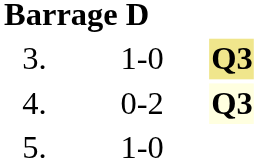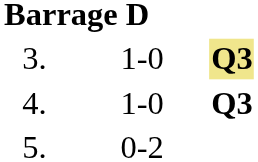4. | column 3: 0-2 -> 1-0
4. | column 4: lightyellow background -> no background
5. | column 3: 1-0 -> 0-2
